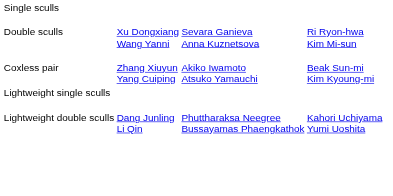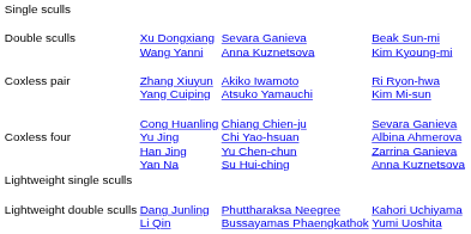Double sculls | column 4: Ri Ryon-hwa Kim Mi-sun -> Beak Sun-mi Kim Kyoung-mi
Coxless pair | column 4: Beak Sun-mi Kim Kyoung-mi -> Ri Ryon-hwa Kim Mi-sun
+ row: Coxless four | Cong Huanling Yu Jing Han Jing Yan Na | Chiang Chien-ju Chi Yao-hsuan Yu Chen-chun Su Hui-ching | Sevara Ganieva Albina Ahmerova Zarrina Ganieva Anna Kuznetsova
